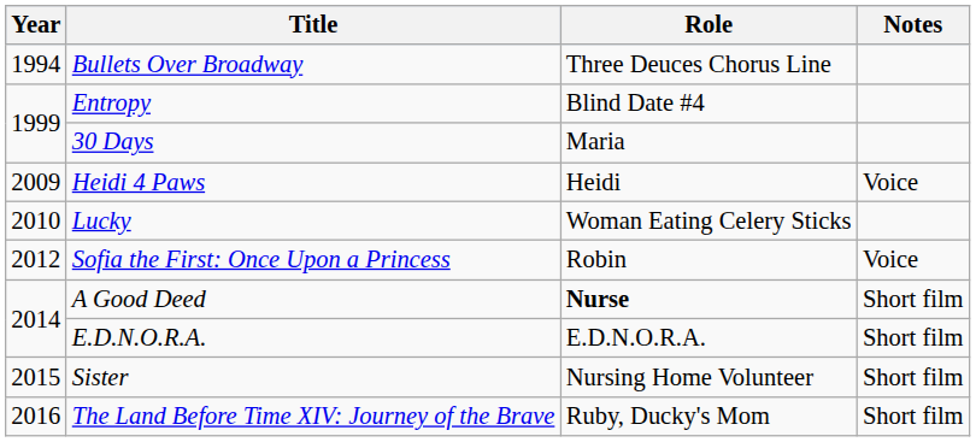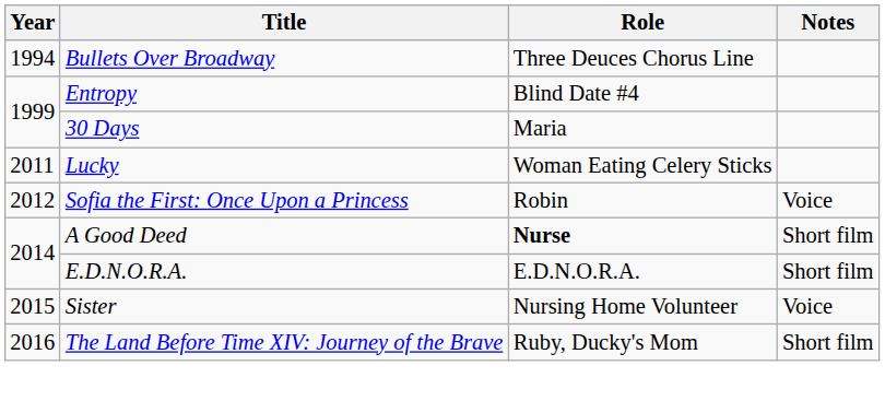- row: 2009 | Heidi 4 Paws | Heidi | Voice
Lucky | Year: 2010 -> 2011
Sister | Notes: Short film -> Voice
